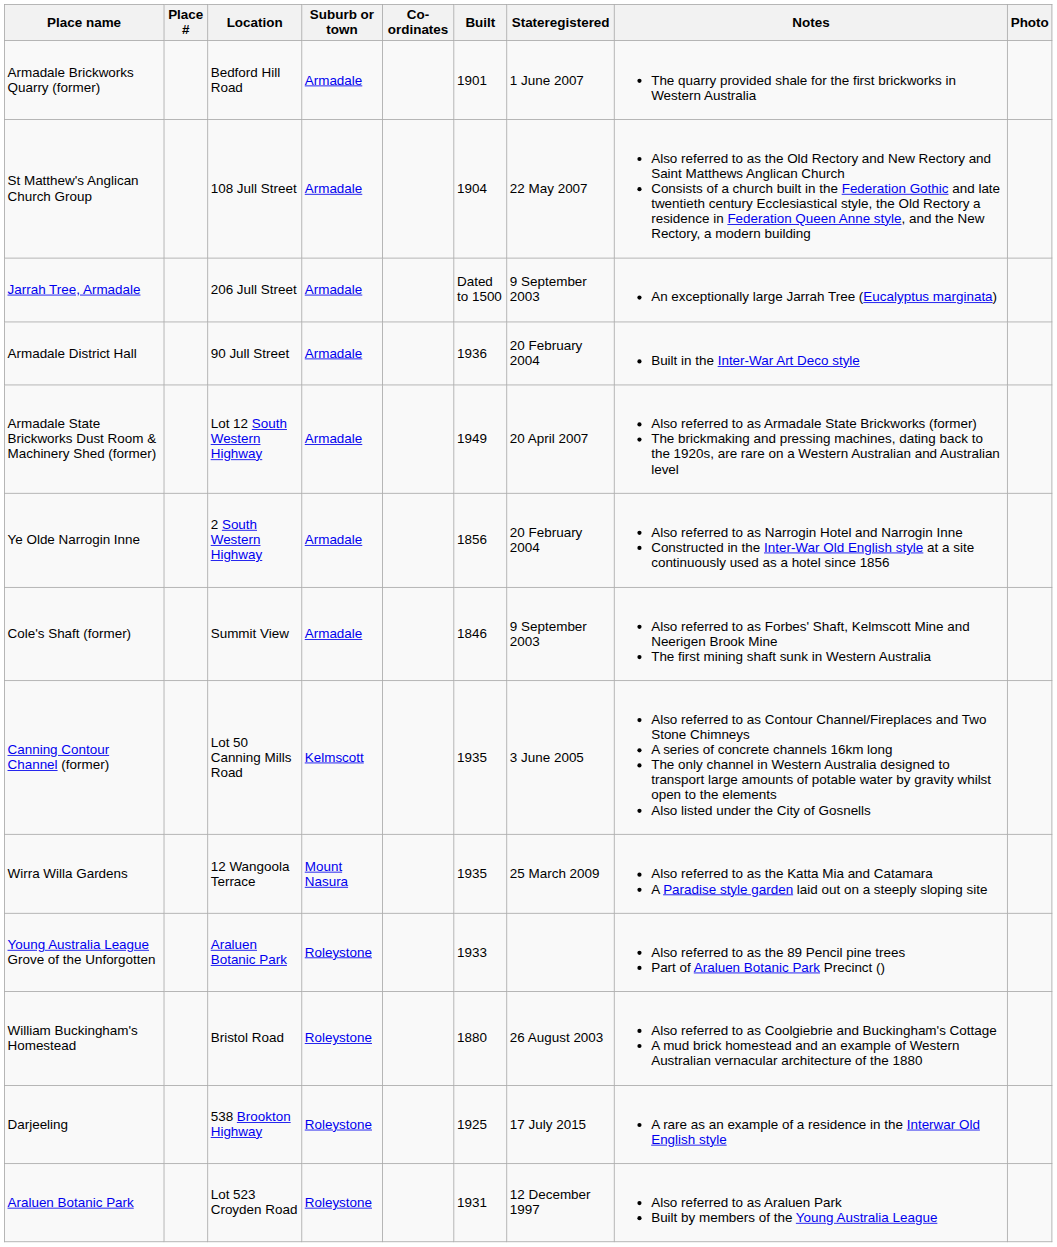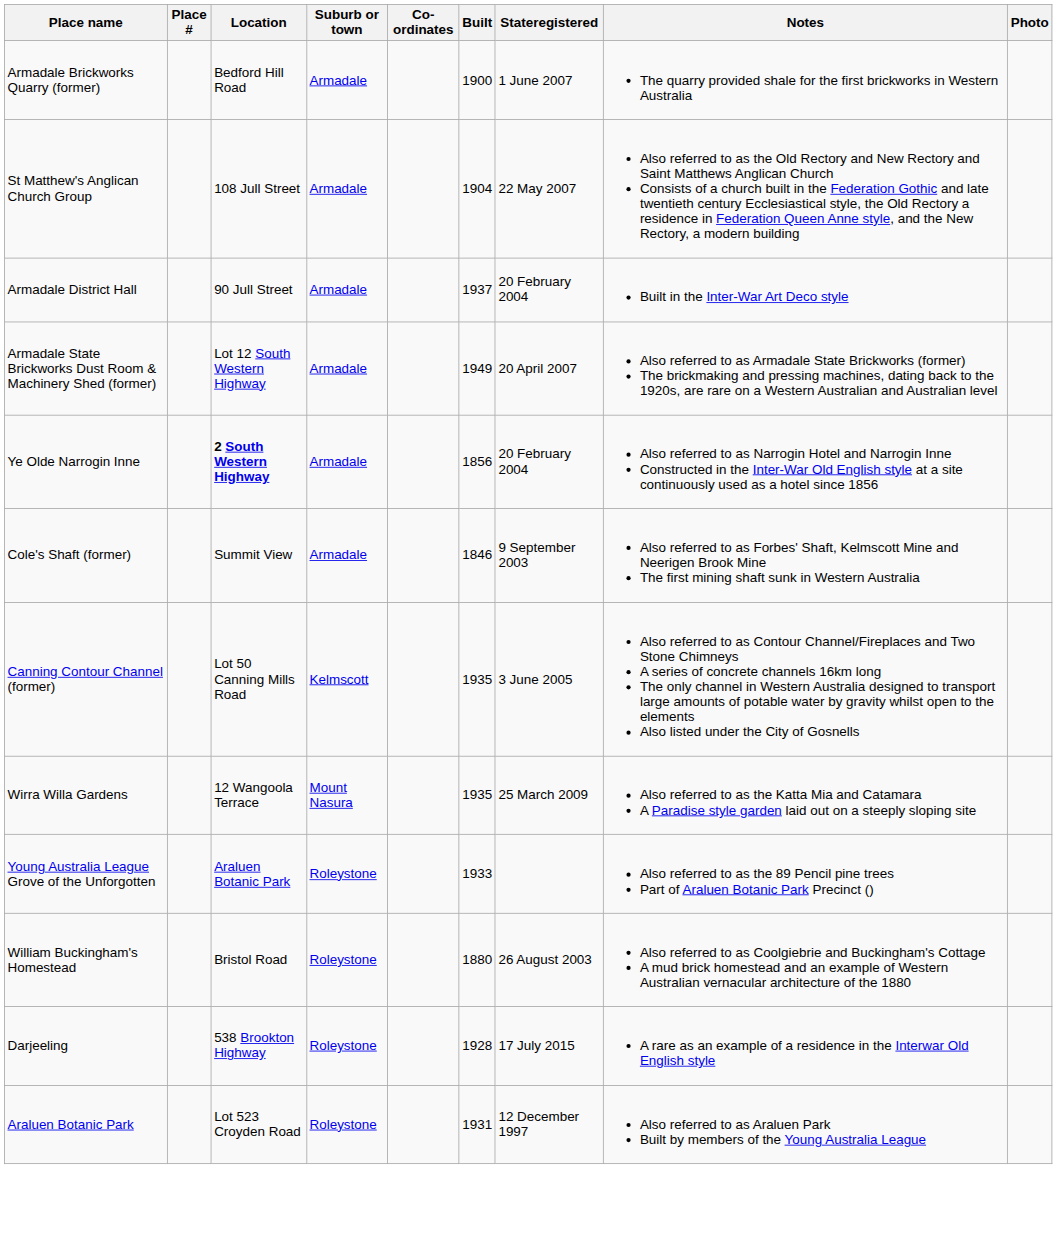Armadale Brickworks Quarry (former) | Built: 1901 -> 1900
- row: Jarrah Tree, Armadale | 206 Jull Street | Armadale | Dated to 1500 | 9 September 2003 | An exceptionally large Jarrah Tree (Eucalyptus marginata)
Armadale District Hall | Built: 1936 -> 1937
Ye Olde Narrogin Inne | Location: normal -> bold
Darjeeling | Built: 1925 -> 1928
